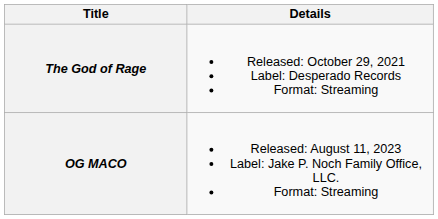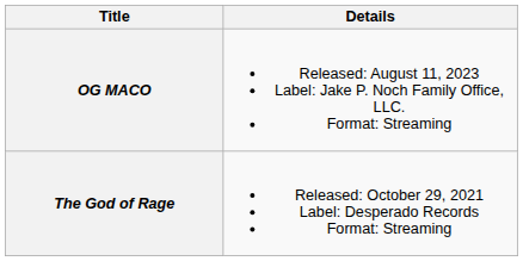rows swapped: The God of Rage <-> OG MACO
